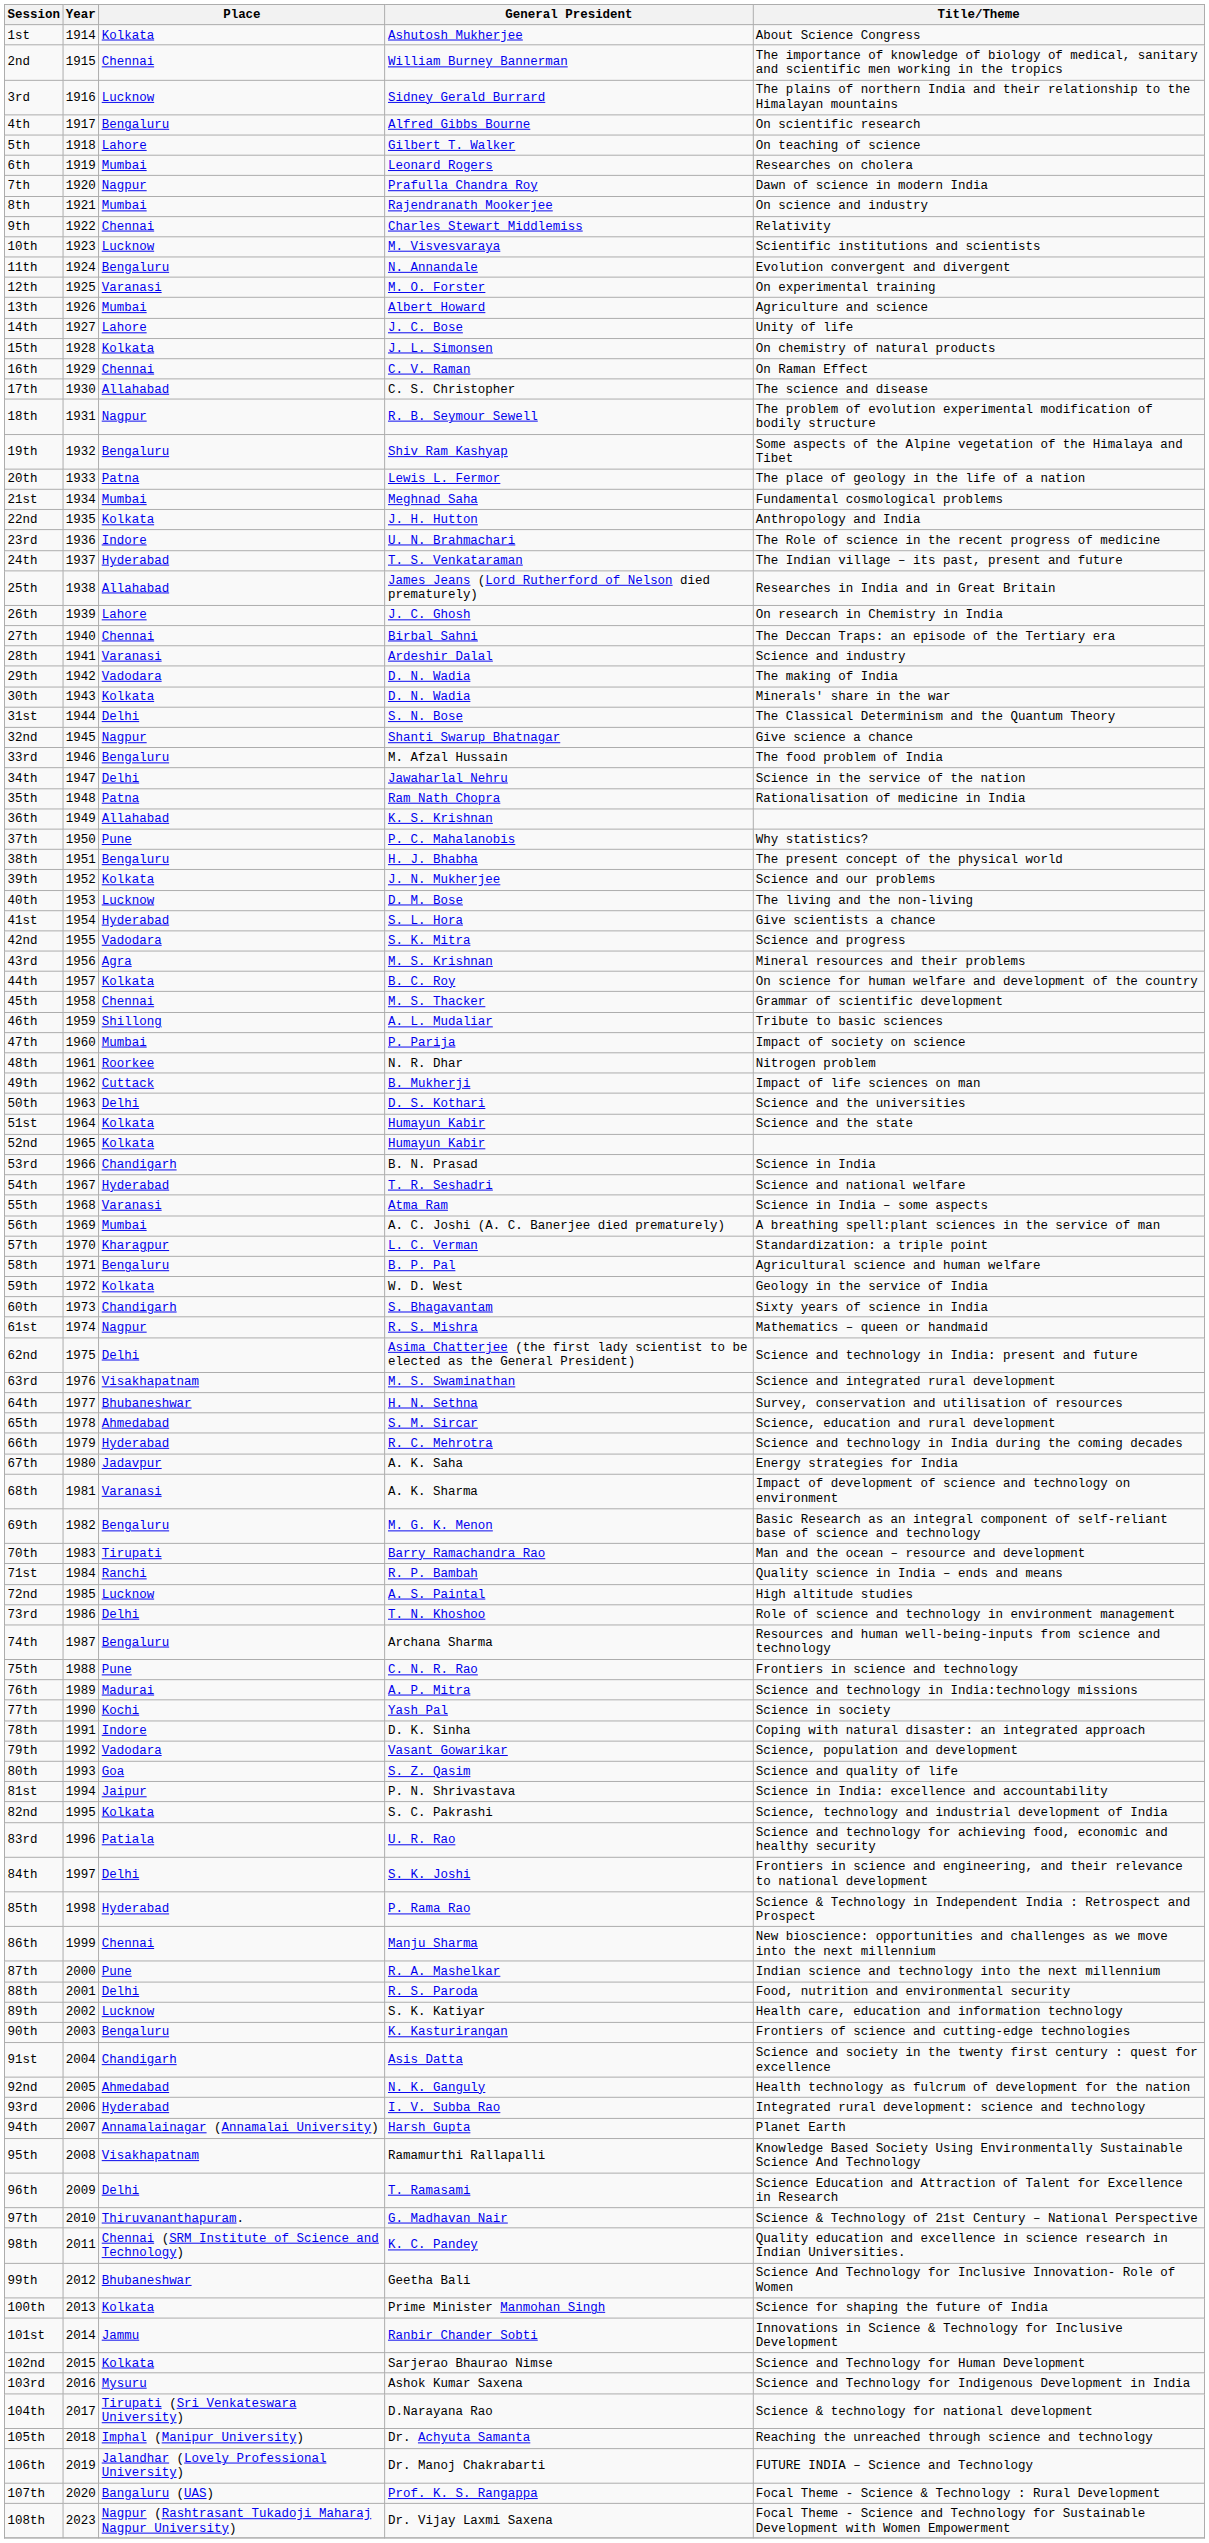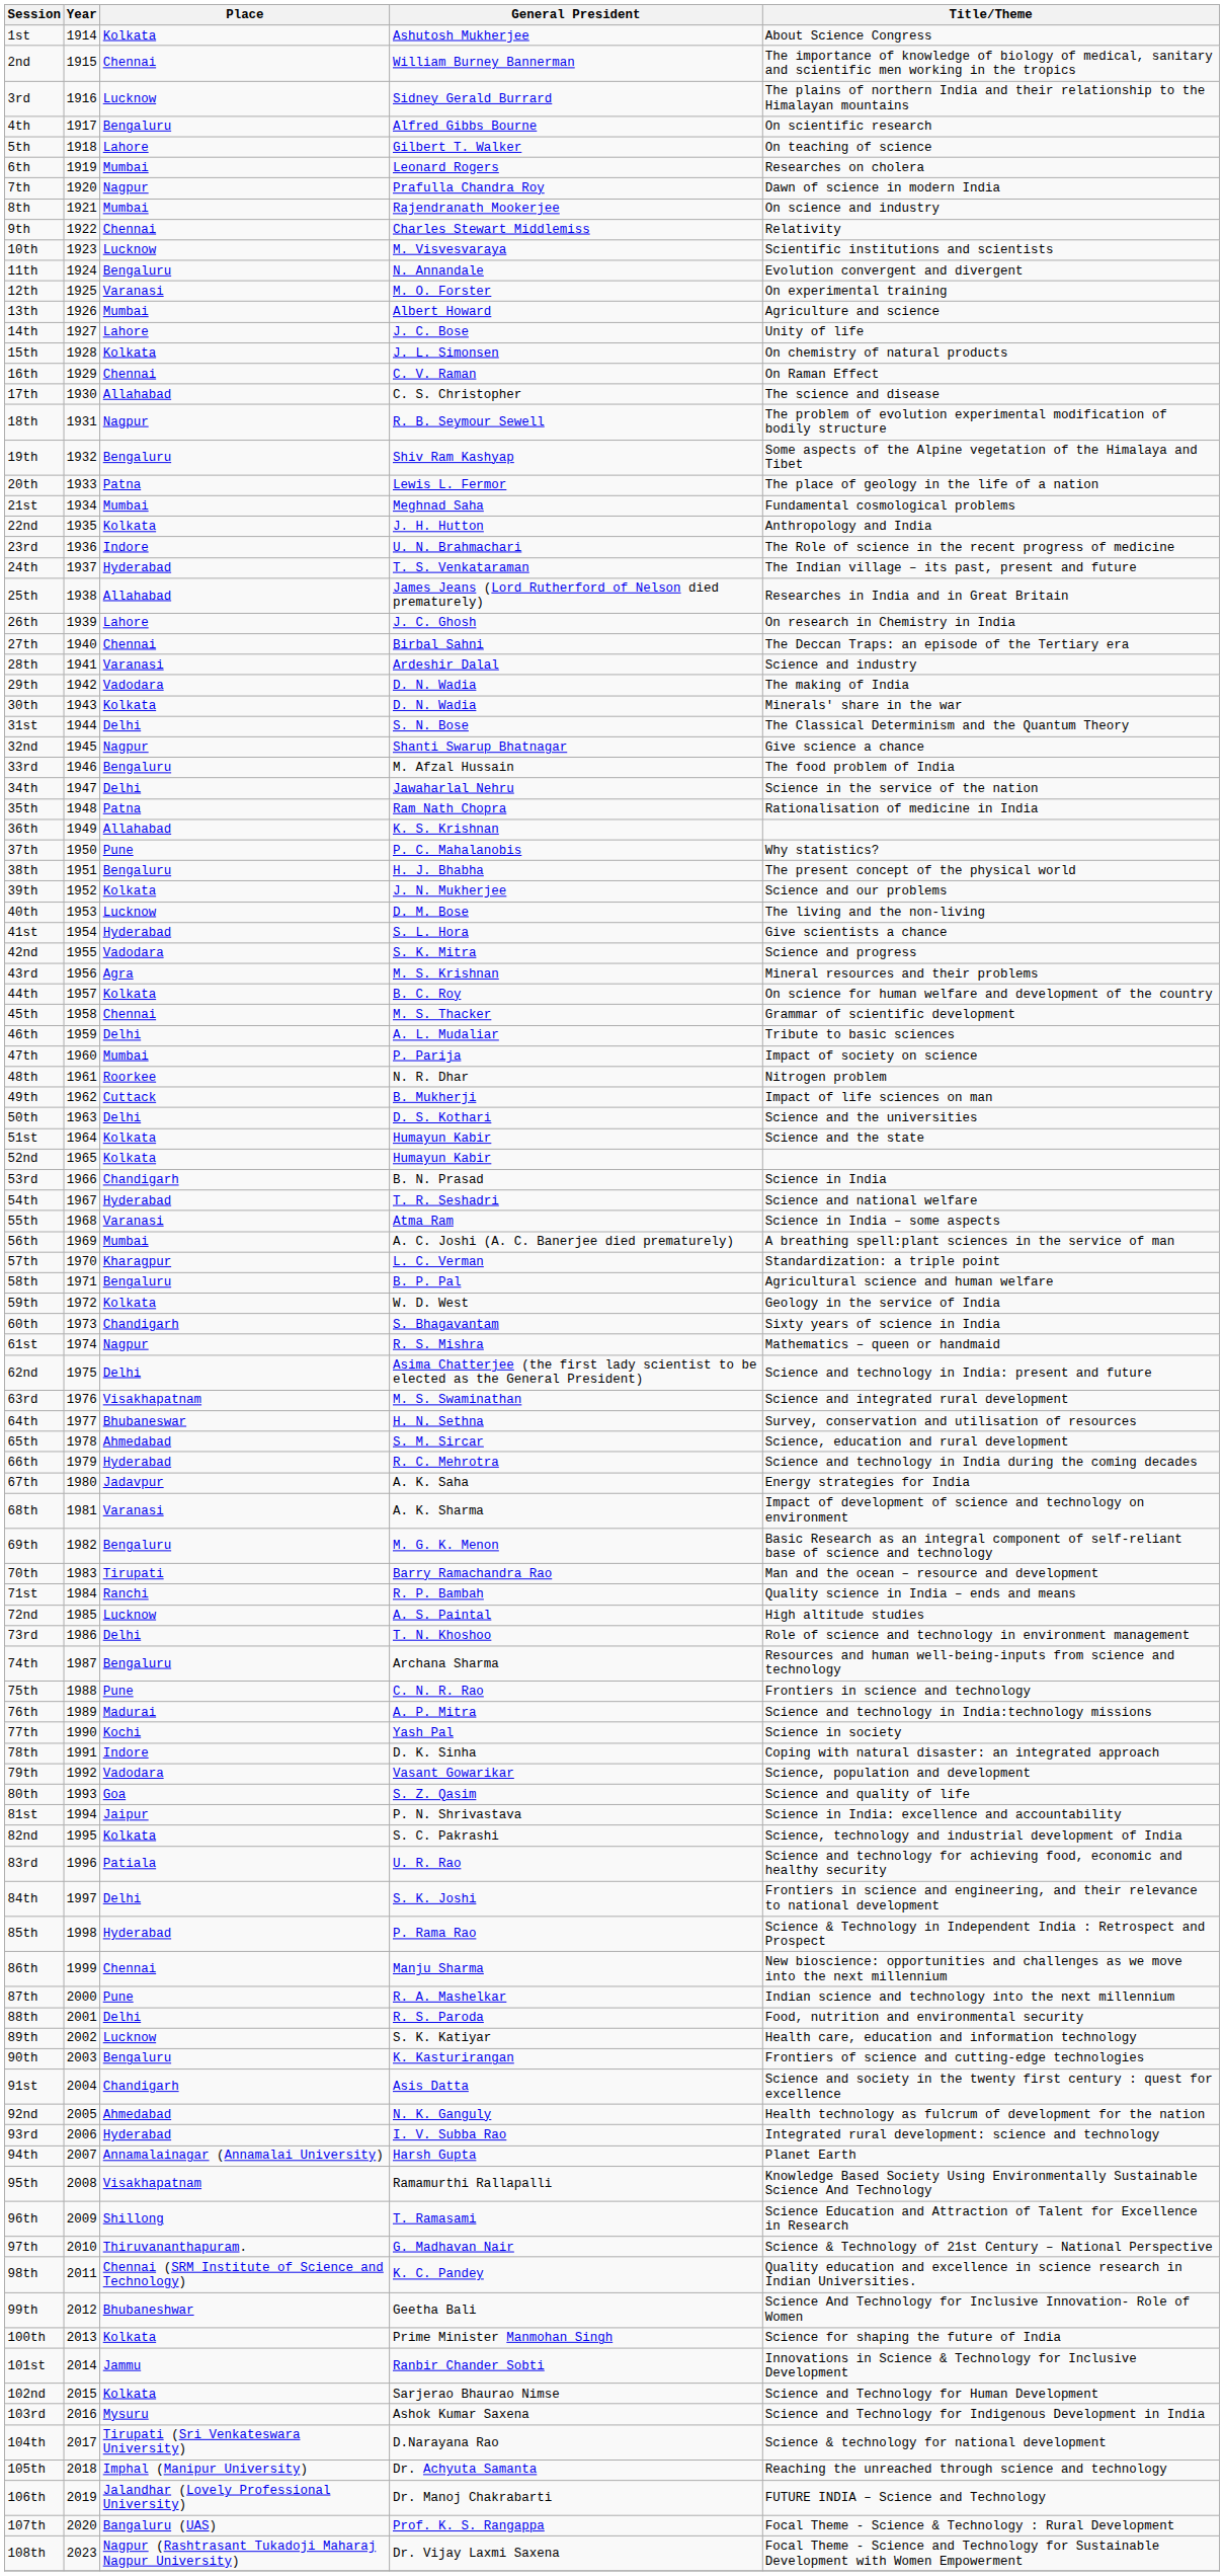46th | Place: Shillong -> Delhi
64th | Place: Bhubaneshwar -> Bhubaneswar
96th | Place: Delhi -> Shillong
